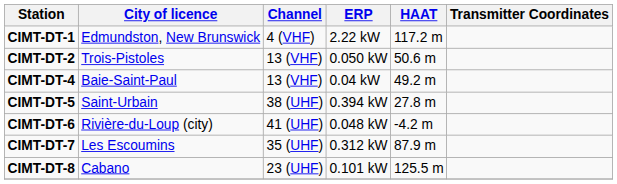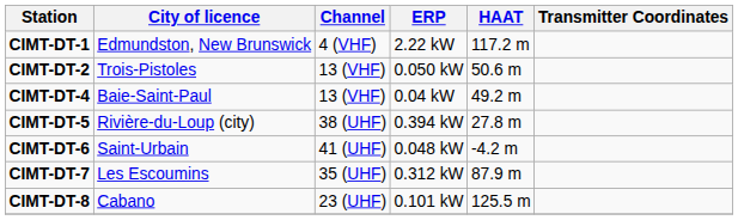CIMT-DT-5 | City of licence: Saint-Urbain -> Rivière-du-Loup (city)
CIMT-DT-6 | City of licence: Rivière-du-Loup (city) -> Saint-Urbain
